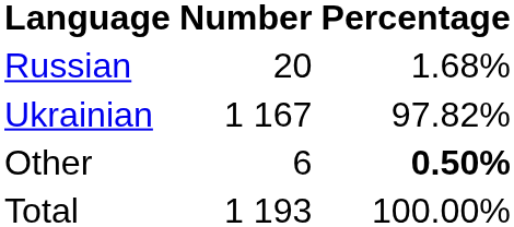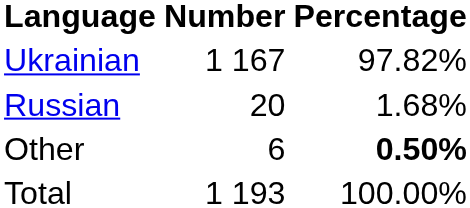rows swapped: Ukrainian <-> Russian
